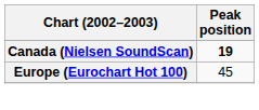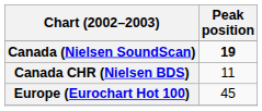+ row: Canada CHR (Nielsen BDS) | 11
